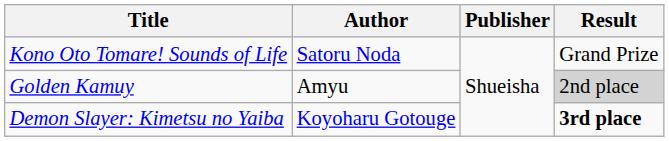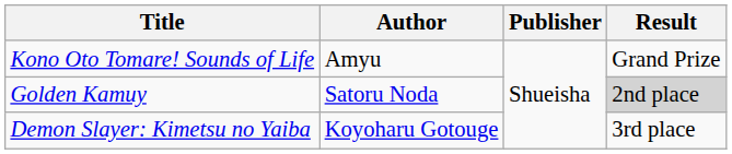Kono Oto Tomare! Sounds of Life | Author: Satoru Noda -> Amyu
Golden Kamuy | Author: Amyu -> Satoru Noda
Demon Slayer: Kimetsu no Yaiba | Result: bold -> normal
